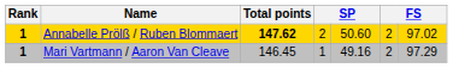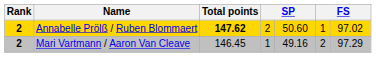Annabelle Prölß / Ruben Blommaert | Rank: 1 -> 2
Annabelle Prölß / Ruben Blommaert | column 6: 2 -> 1
Mari Vartmann / Aaron Van Cleave | Rank: 1 -> 2
